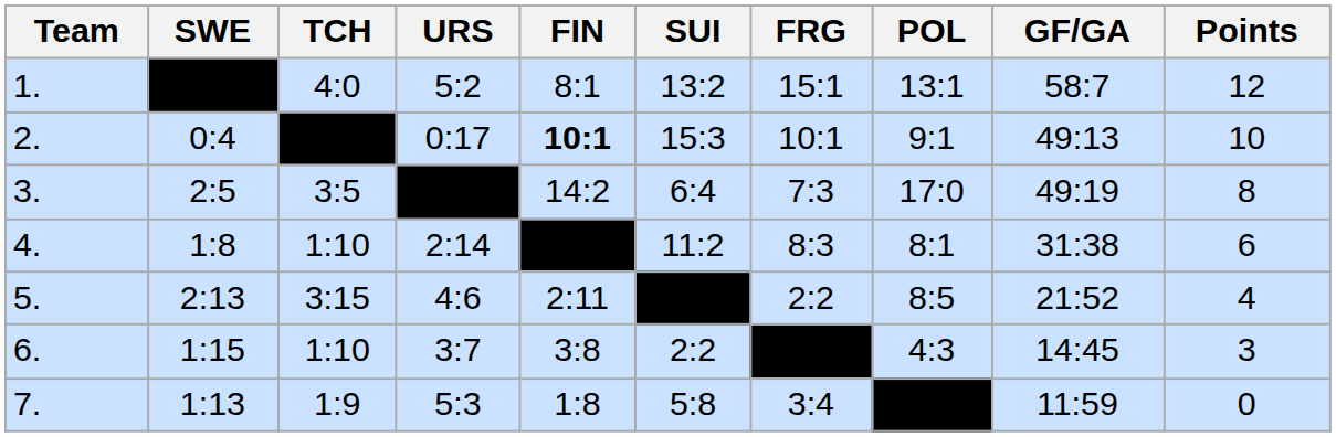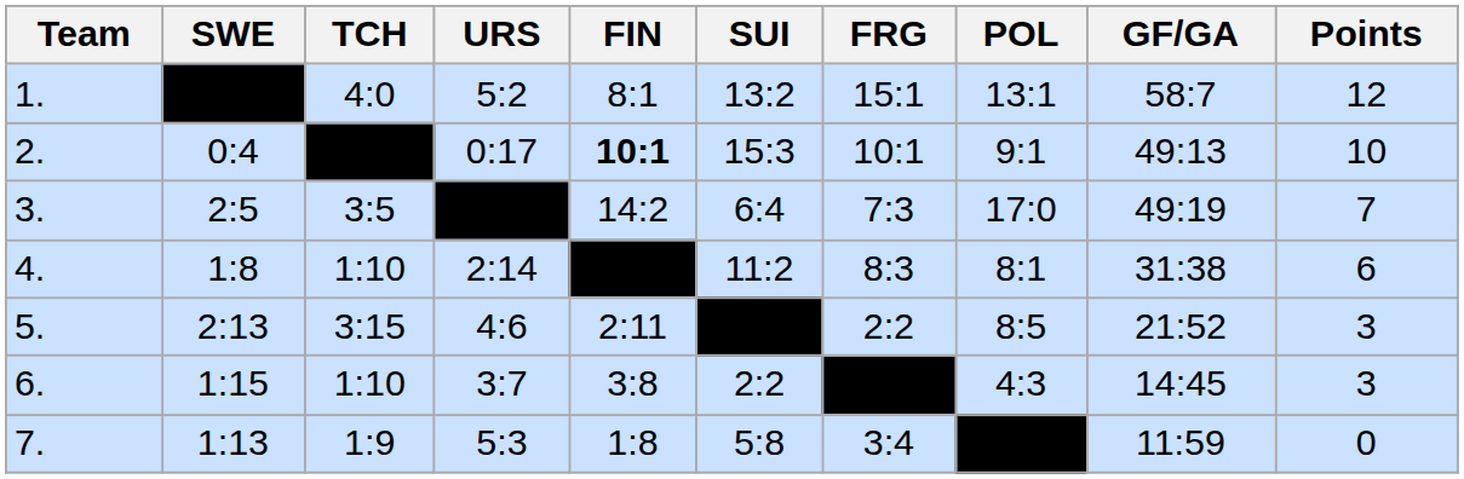3. | Points: 8 -> 7
5. | Points: 4 -> 3
